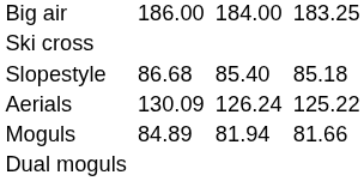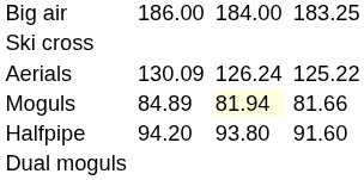- row: Slopestyle | 86.68 | 85.40 | 85.18
Moguls | column 5: no background -> lightyellow background
+ row: Halfpipe | 94.20 | 93.80 | 91.60
